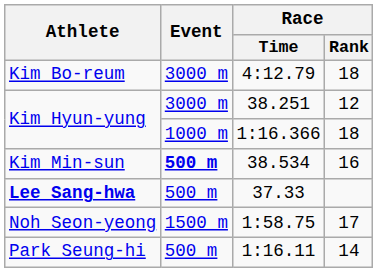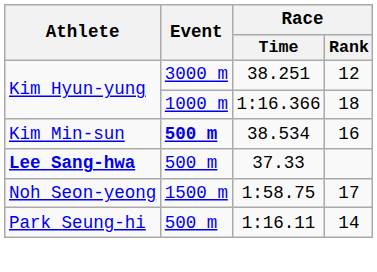- row: Kim Bo-reum | 3000 m | 4:12.79 | 18
